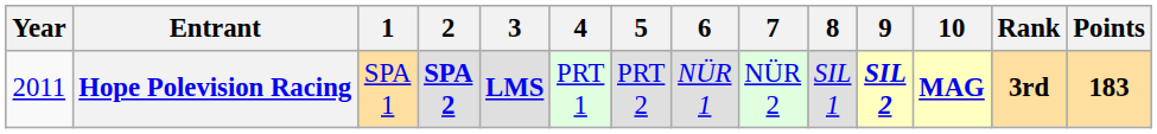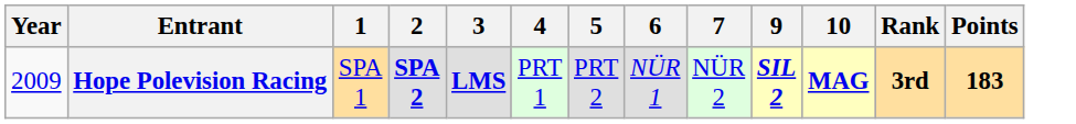- column: 8 | SIL 1
Hope Polevision Racing | Year: 2011 -> 2009
